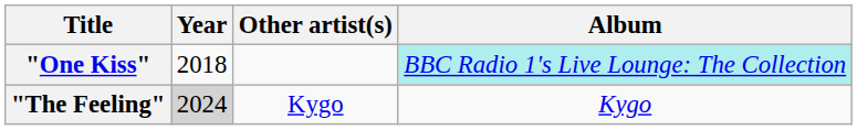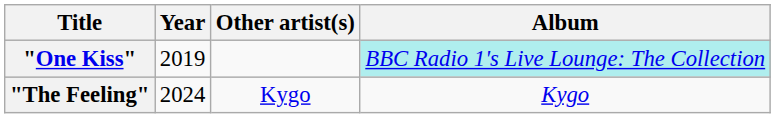"One Kiss" | Year: 2018 -> 2019
"The Feeling" | Year: lightgrey background -> no background
